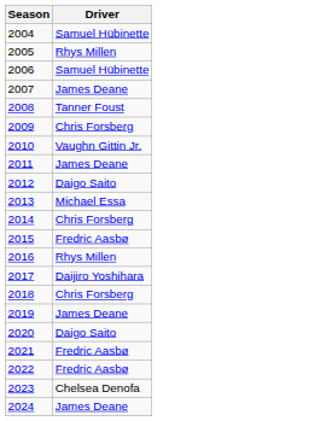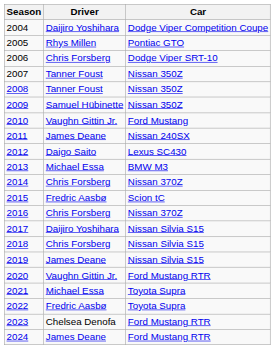+ column: Car | Dodge Viper Competition Coupe | Pontiac GTO | Dodge Viper SRT-10 | Nissan 350Z | Nissan 350Z | Nissan 350Z | Ford Mustang | Nissan 240SX | Lexus SC430 | BMW M3 | Nissan 370Z | Scion tC | Nissan 370Z | Nissan Silvia S15 | Nissan Silvia S15 | Nissan Silvia S15 | Ford Mustang RTR | Toyota Supra | Toyota Supra | Ford Mustang RTR | Ford Mustang RTR
2004 | Driver: Samuel Hübinette -> Daijiro Yoshihara
2006 | Driver: Samuel Hübinette -> Chris Forsberg
2007 | Driver: James Deane -> Tanner Foust
2009 | Driver: Chris Forsberg -> Samuel Hübinette
2016 | Driver: Rhys Millen -> Chris Forsberg
2020 | Driver: Daigo Saito -> Vaughn Gittin Jr.
2021 | Driver: Fredric Aasbø -> Michael Essa
